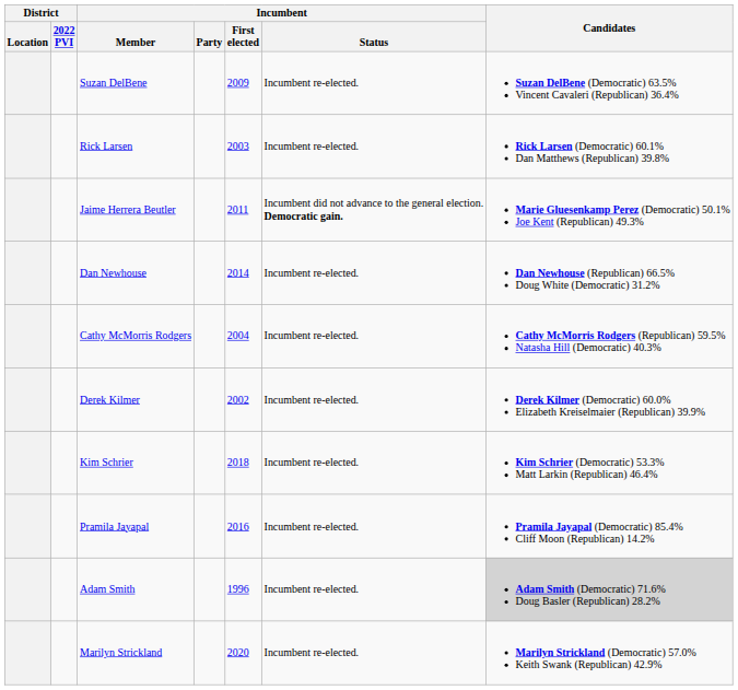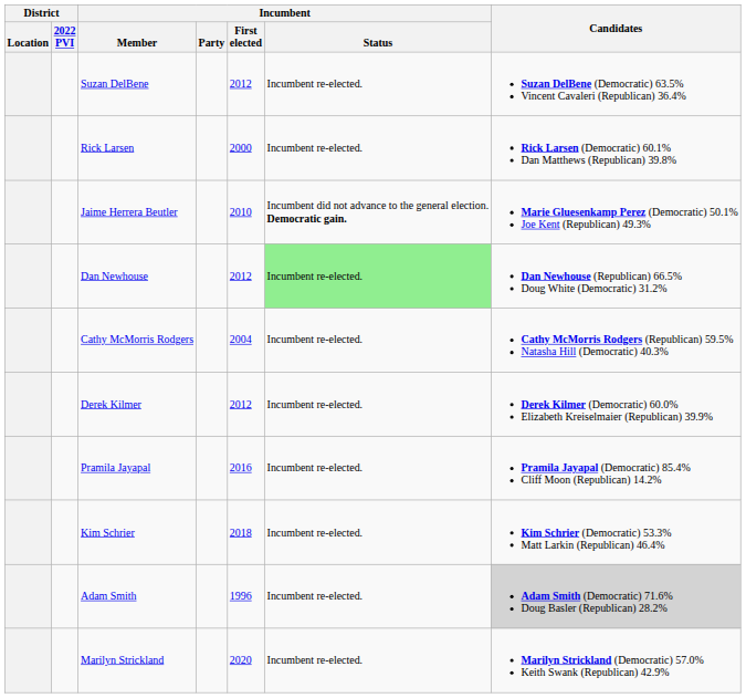Suzan DelBene | Incumbent / First elected: 2009 -> 2012
Rick Larsen | Incumbent / First elected: 2003 -> 2000
Jaime Herrera Beutler | Incumbent / First elected: 2011 -> 2010
Dan Newhouse | Incumbent / First elected: 2014 -> 2012
Dan Newhouse | Incumbent / Status: no background -> lightgreen background
Derek Kilmer | Incumbent / First elected: 2002 -> 2012
rows swapped: Pramila Jayapal <-> Kim Schrier
